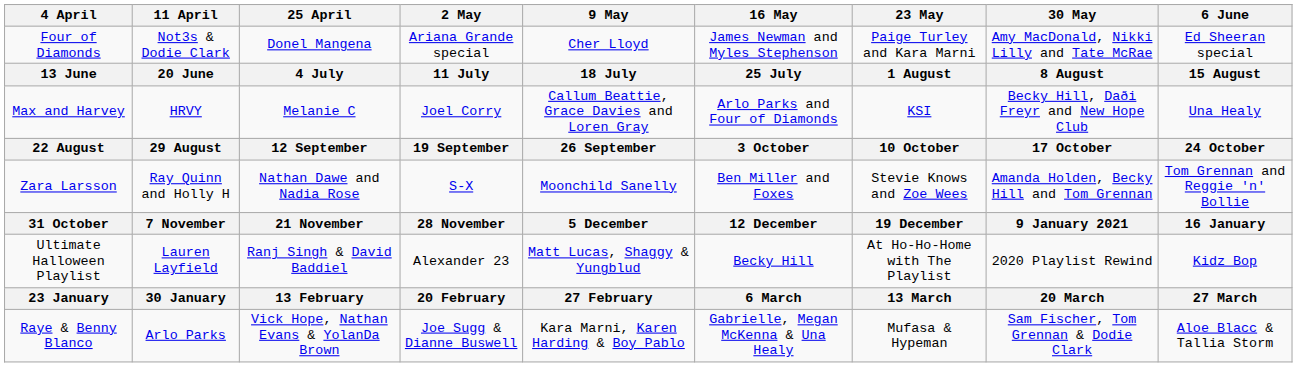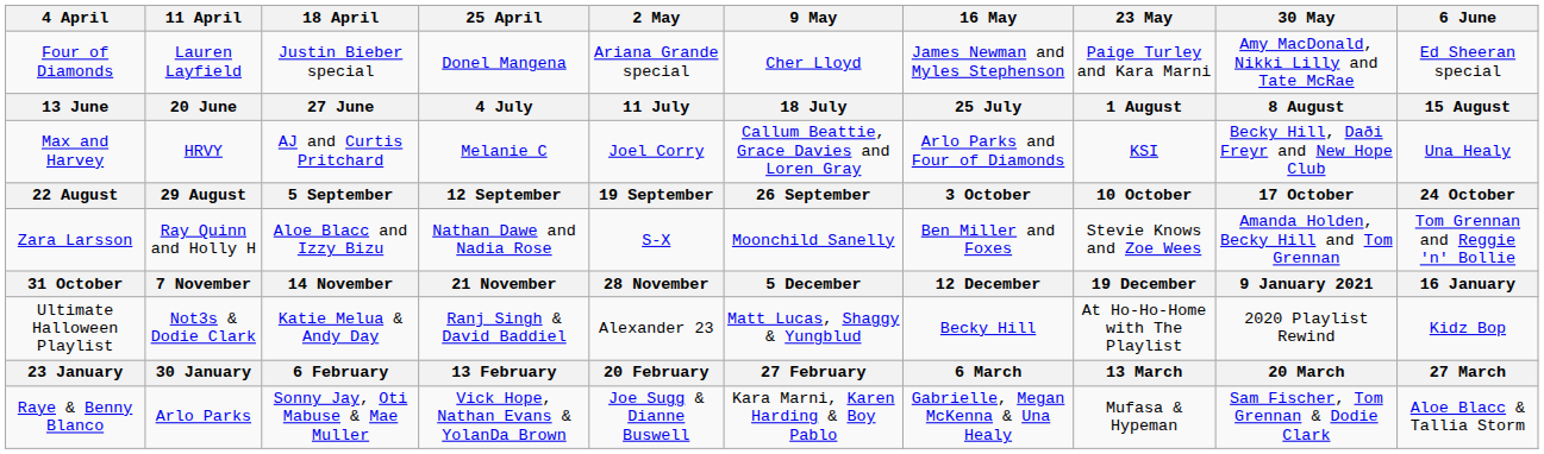+ column: 18 April | Justin Bieber special | 27 June | AJ and Curtis Pritchard | 5 September | Aloe Blacc and Izzy Bizu | 14 November | Katie Melua & Andy Day | 6 February | Sonny Jay, Oti Mabuse & Mae Muller
Four of Diamonds | 11 April: Not3s & Dodie Clark -> Lauren Layfield
Ultimate Halloween Playlist | 11 April: Lauren Layfield -> Not3s & Dodie Clark
